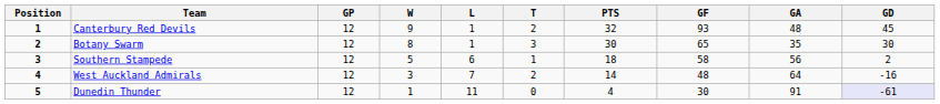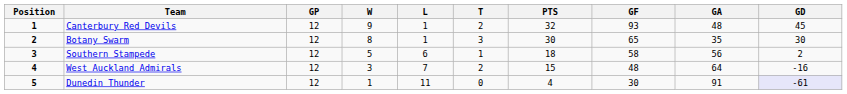West Auckland Admirals | PTS: 14 -> 15
